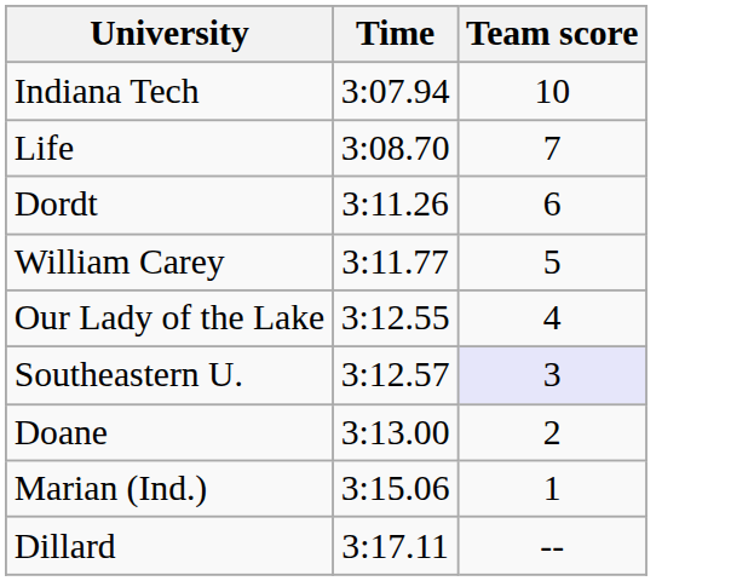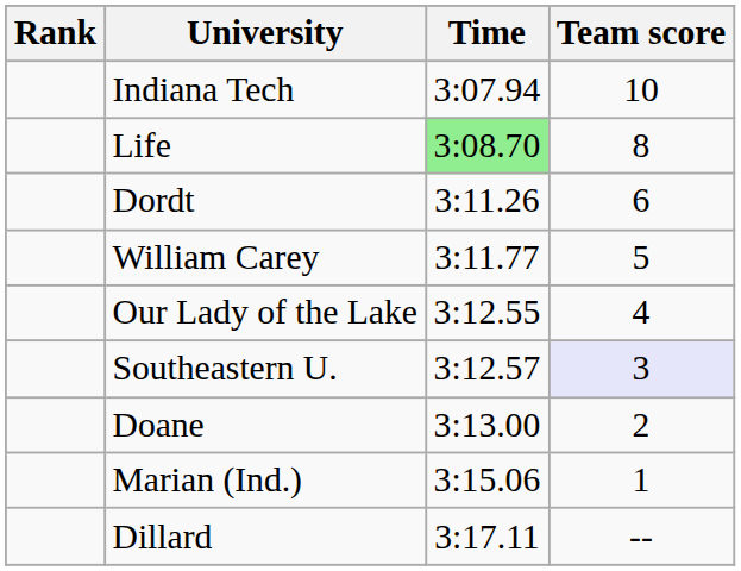+ column: Rank
Life | Time: no background -> lightgreen background
Life | Team score: 7 -> 8
